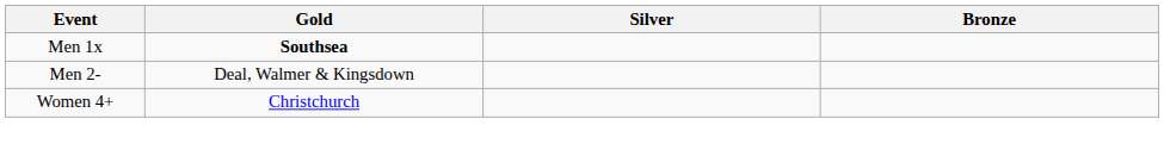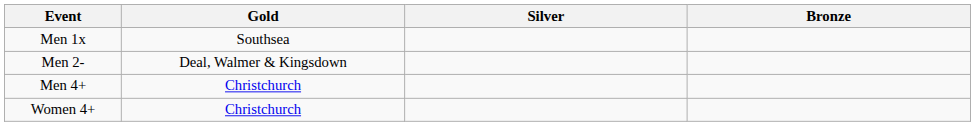Men 1x | Gold: bold -> normal
+ row: Men 4+ | Christchurch
